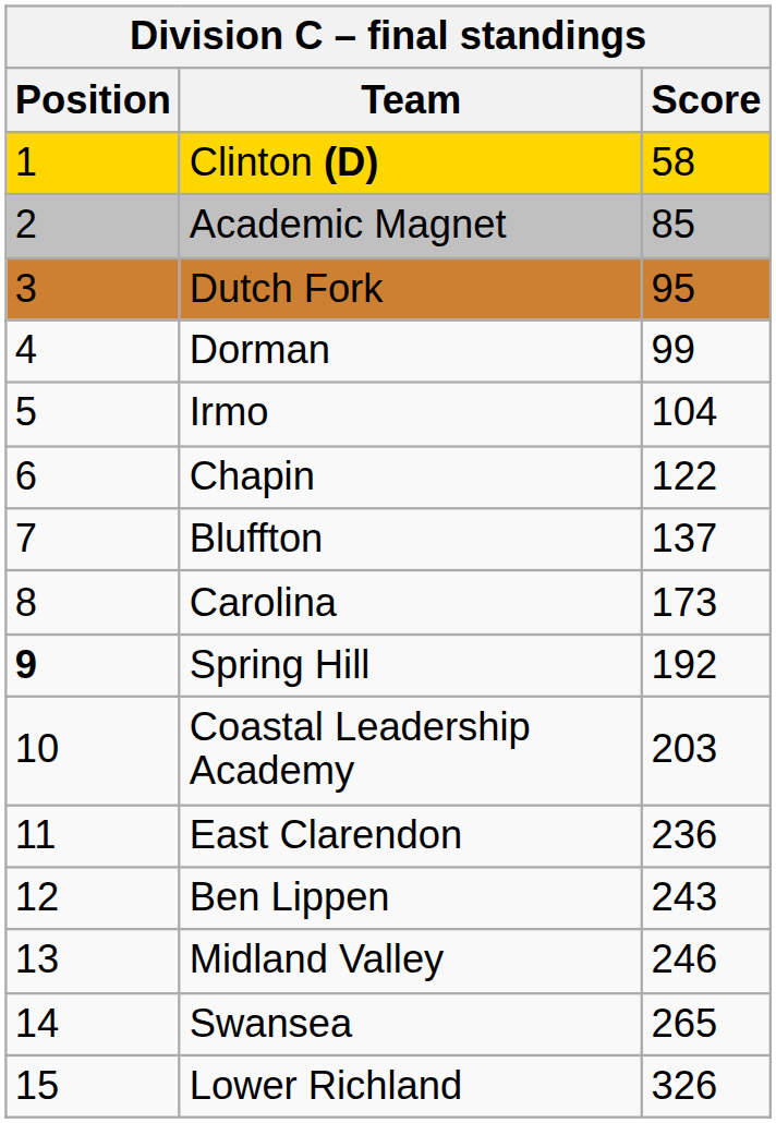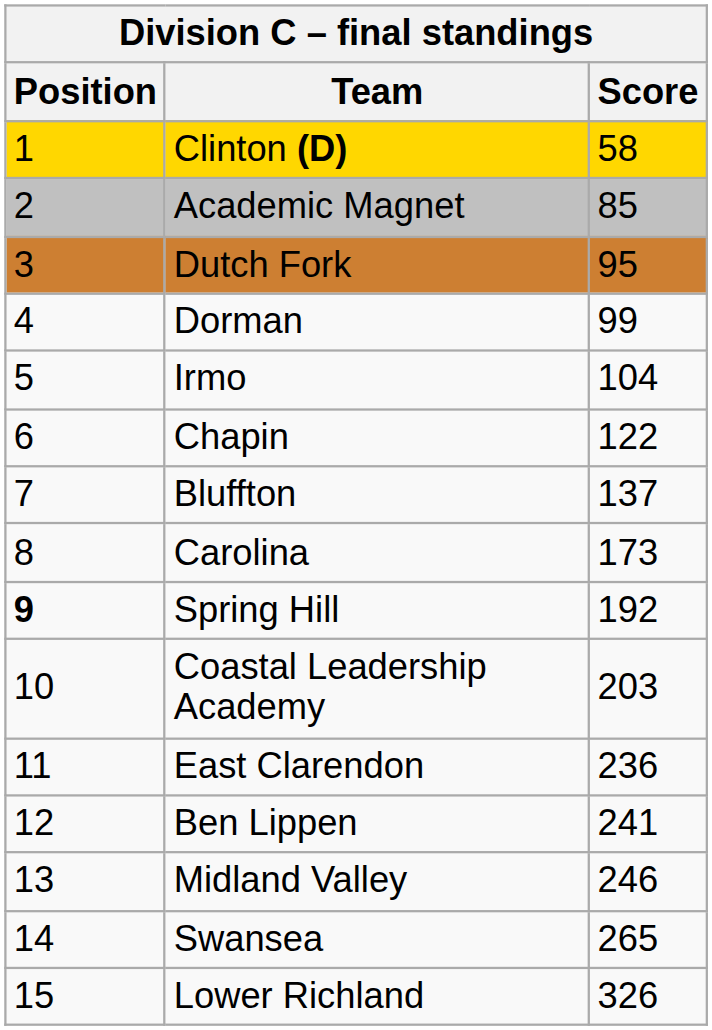Ben Lippen | Score: 243 -> 241
